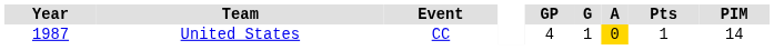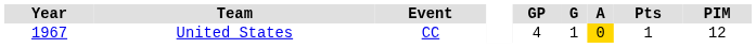United States | Year: 1987 -> 1967
United States | PIM: 14 -> 12
